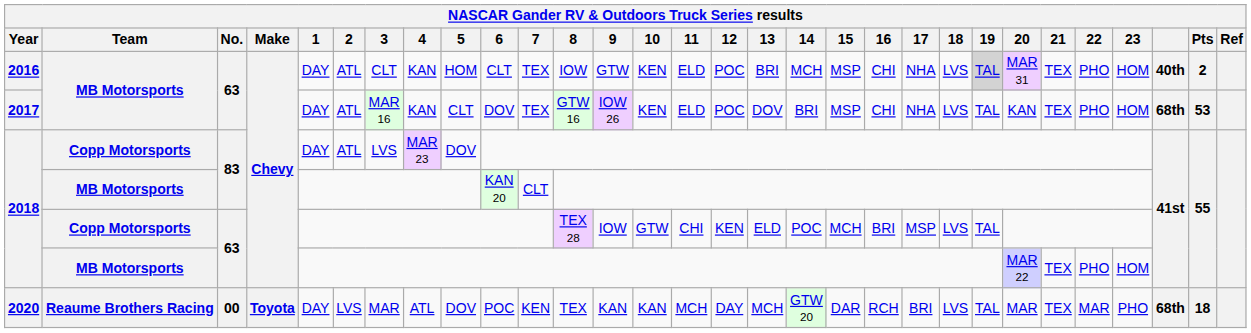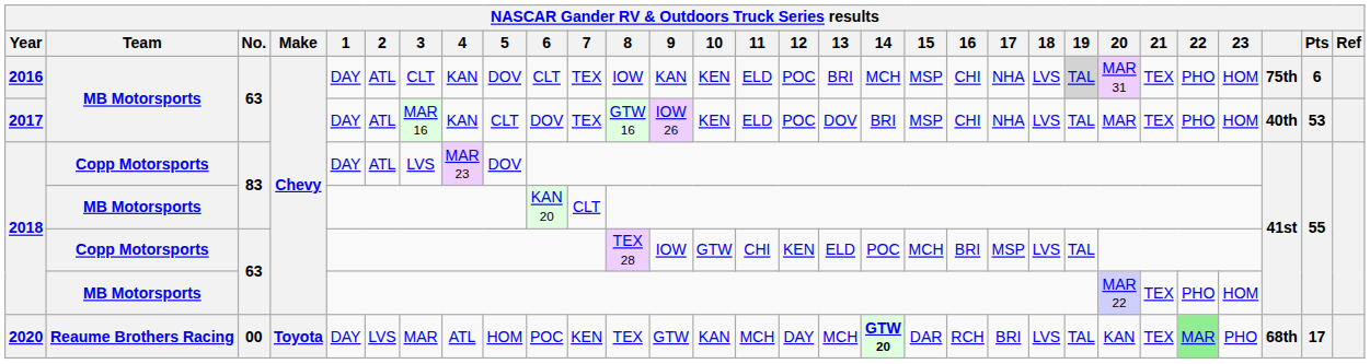2016 | 5: HOM -> DOV
2016 | 9: GTW -> KAN
2016 | column 28: 40th -> 75th
2016 | Pts: 2 -> 6
2017 | 20: KAN -> MAR
2017 | column 28: 68th -> 40th
2020 | 5: DOV -> HOM
2020 | 9: KAN -> GTW
2020 | 14: normal -> bold
2020 | 20: MAR -> KAN
2020 | 22: no background -> lightgreen background
2020 | Pts: 18 -> 17
